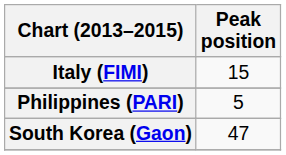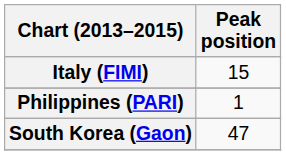Philippines (PARI) | Peak position: 5 -> 1
